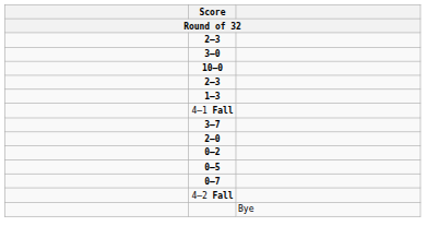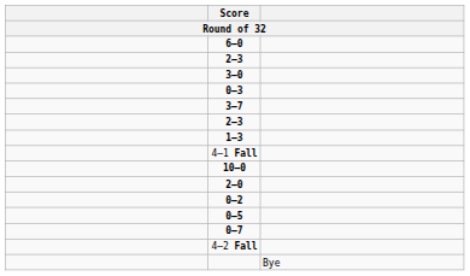+ row: 6–0
+ row: 0–3
rows swapped: 3–7 <-> 10–0
